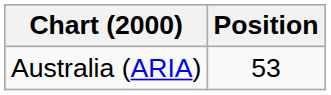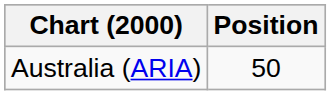Australia (ARIA) | Position: 53 -> 50
